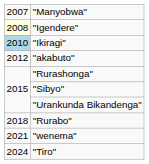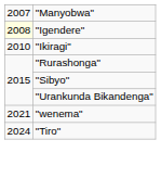"Ikiragi" | column 1: lightblue background -> no background
- row: 2012 | "akabuto"
- row: 2018 | "Rurabo"
